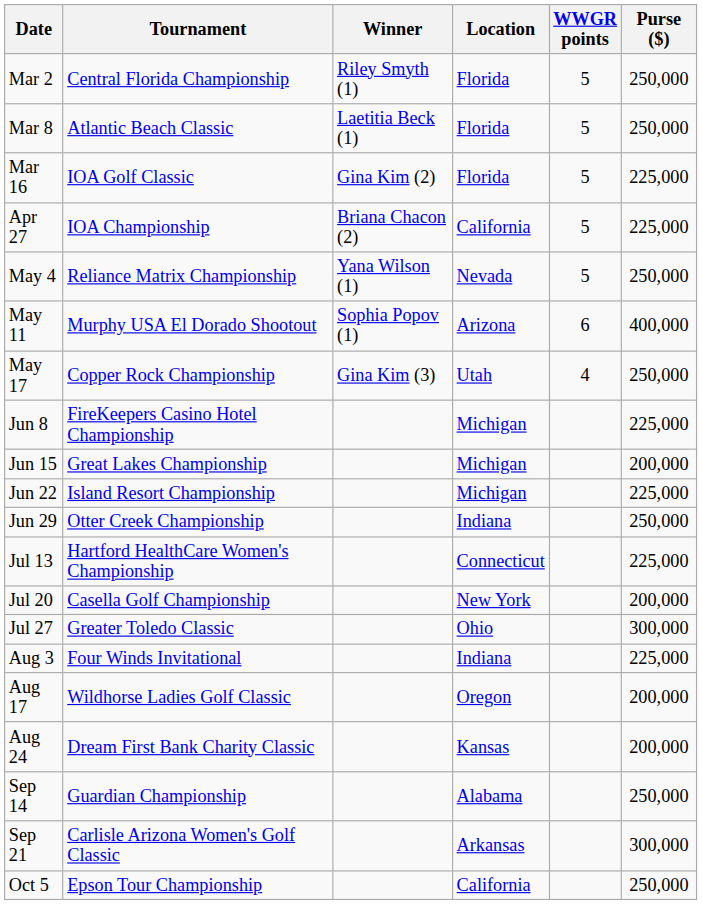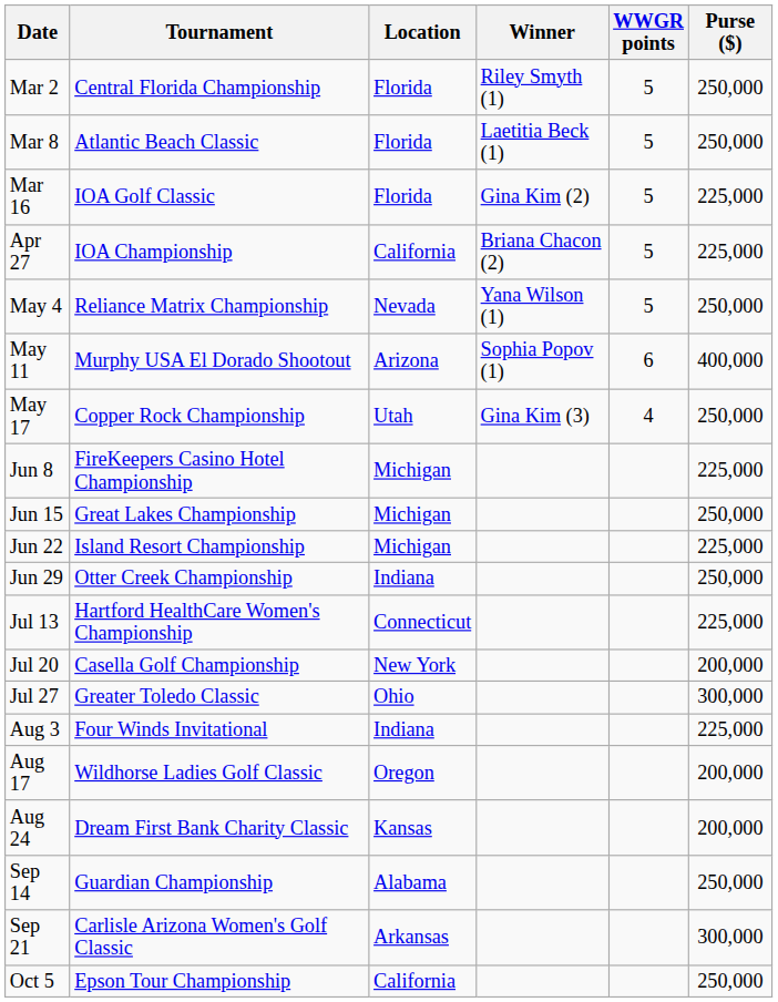columns swapped: Location <-> Winner
Jun 15 | Purse ($): 200,000 -> 250,000
